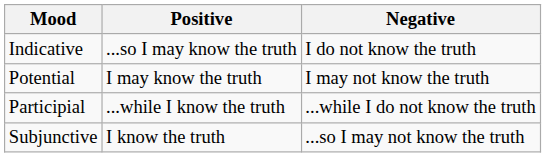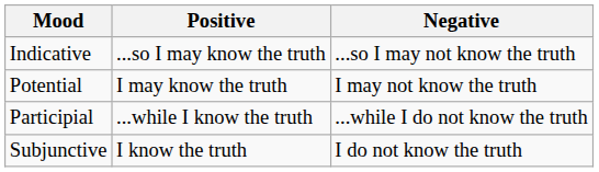Indicative | Negative: I do not know the truth -> ...so I may not know the truth
Subjunctive | Negative: ...so I may not know the truth -> I do not know the truth
